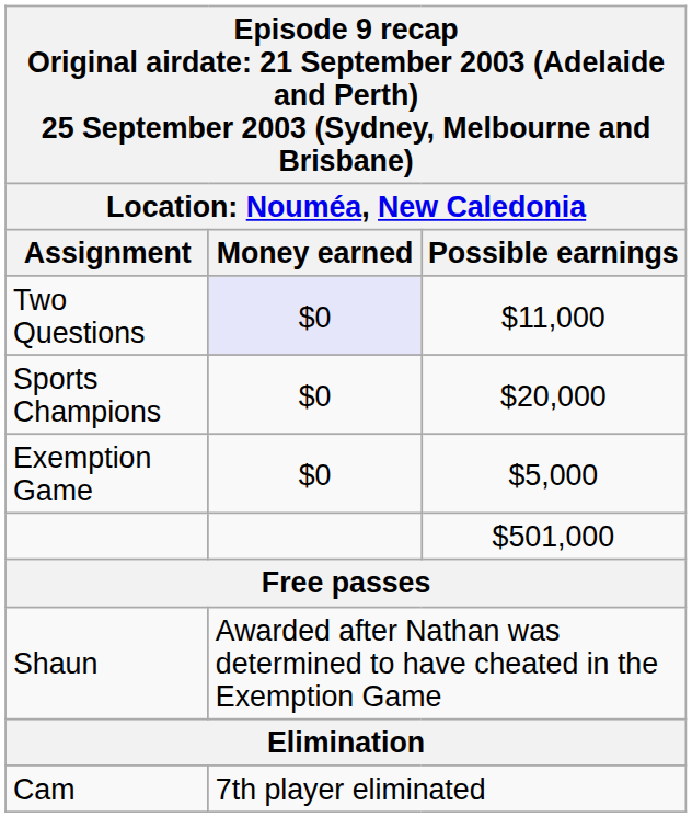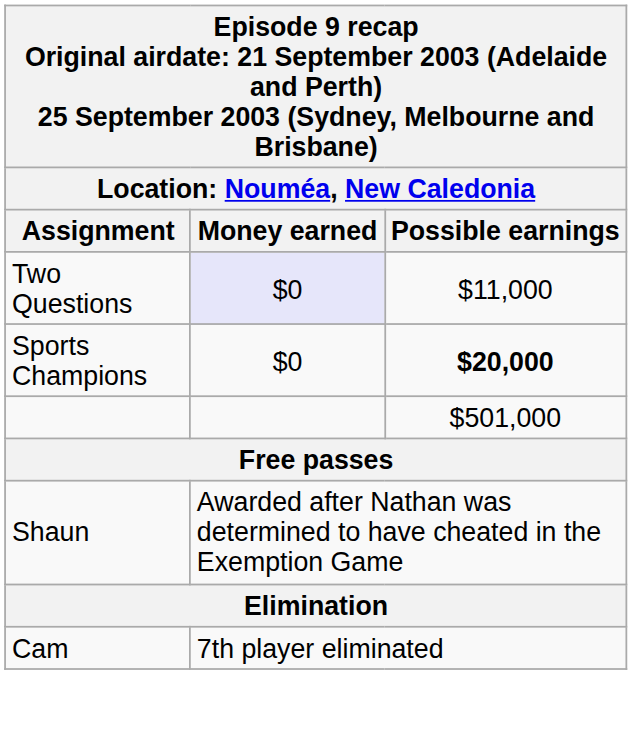Sports Champions | Possible earnings: normal -> bold
- row: Exemption Game | $0 | $5,000
